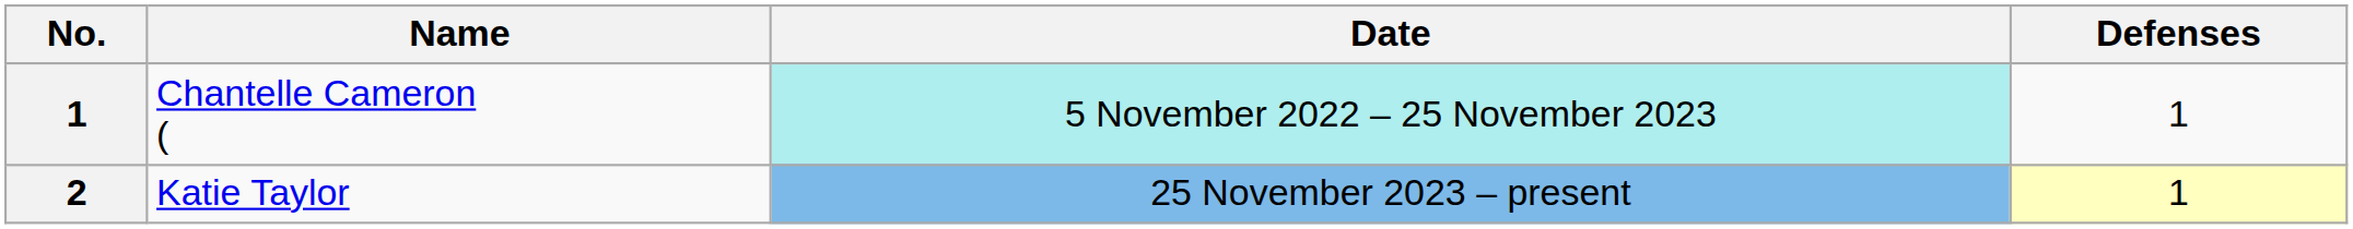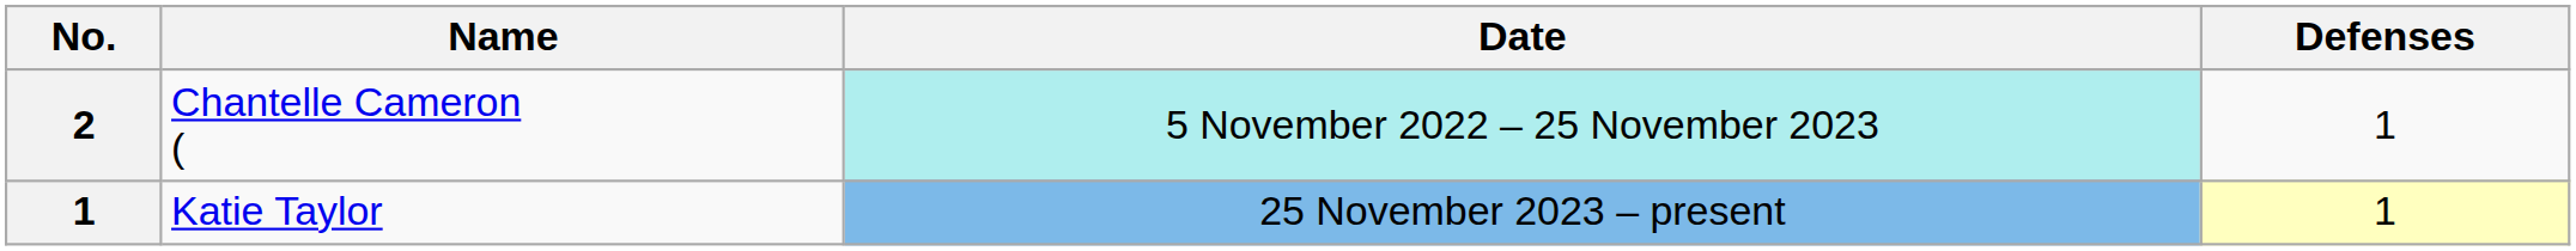Chantelle Cameron ( | No.: 1 -> 2
Katie Taylor | No.: 2 -> 1
